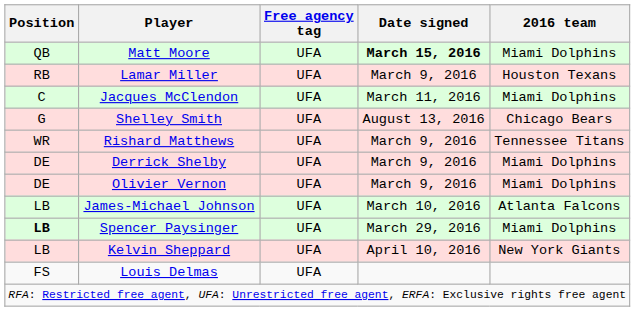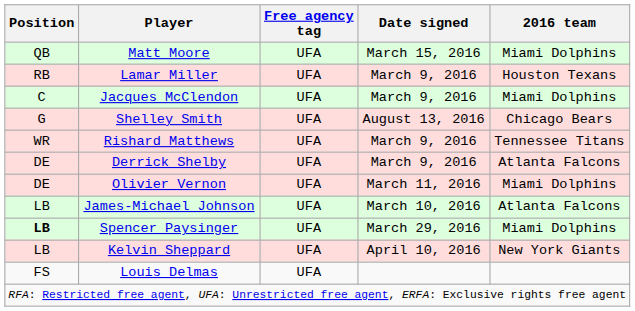Matt Moore | Date signed: bold -> normal
Jacques McClendon | Date signed: March 11, 2016 -> March 9, 2016
Derrick Shelby | 2016 team: Miami Dolphins -> Atlanta Falcons
Olivier Vernon | Date signed: March 9, 2016 -> March 11, 2016
